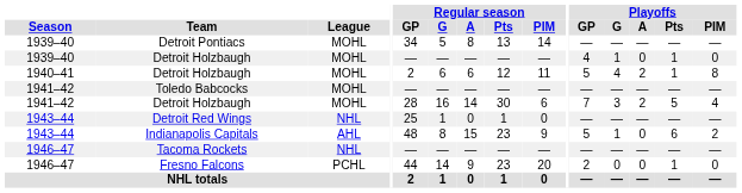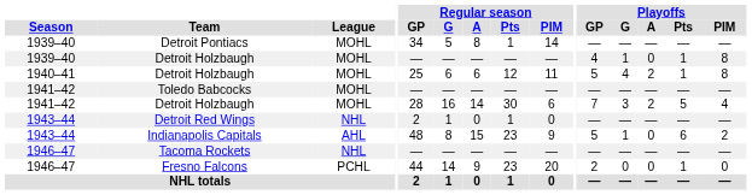Detroit Pontiacs | Regular season / Pts: 13 -> 1
1939–40 / Detroit Holzbaugh | Playoffs / PIM: 0 -> 8
1940–41 / Detroit Holzbaugh | Regular season / GP: 2 -> 25
Detroit Red Wings | Regular season / GP: 25 -> 2
